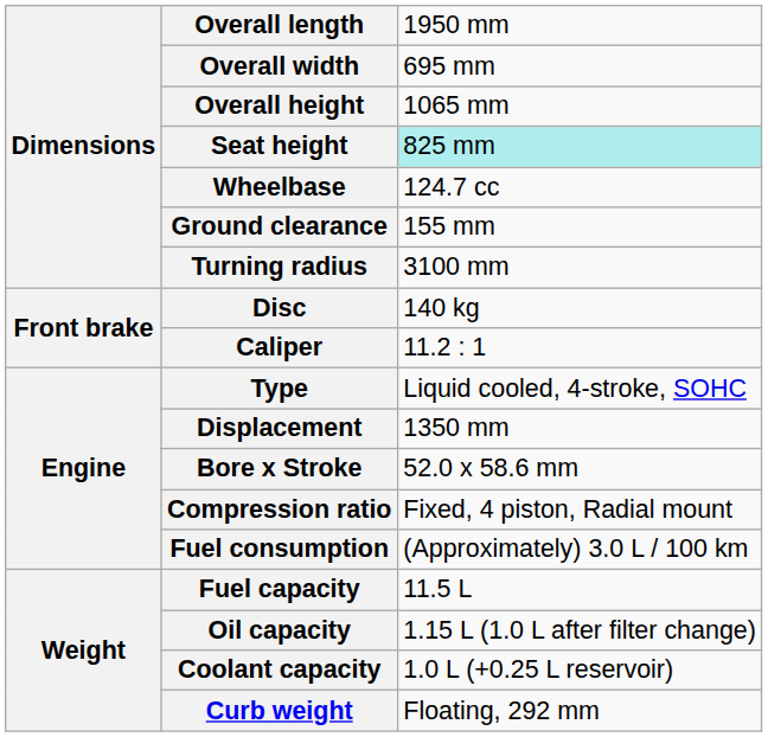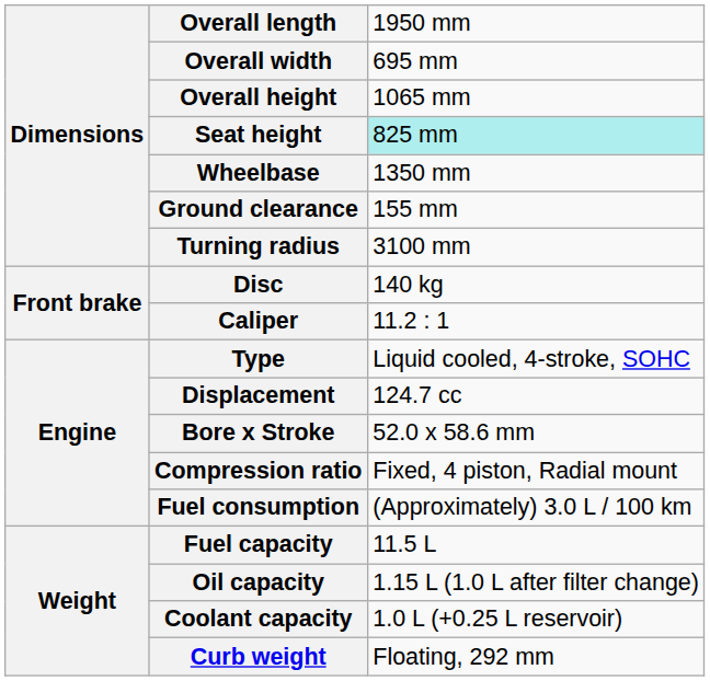Wheelbase | column 3: 124.7 cc -> 1350 mm
Displacement | column 3: 1350 mm -> 124.7 cc
